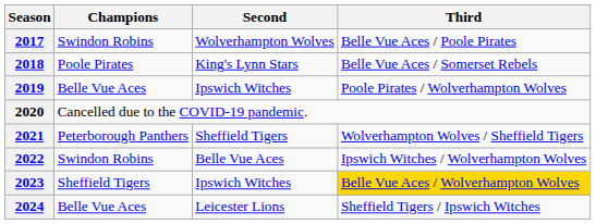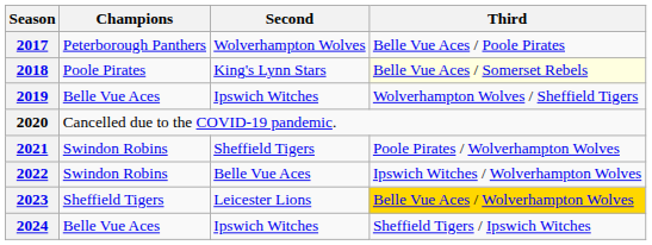2017 | Champions: Swindon Robins -> Peterborough Panthers
2018 | Third: no background -> lightyellow background
2019 | Third: Poole Pirates / Wolverhampton Wolves -> Wolverhampton Wolves / Sheffield Tigers
2021 | Champions: Peterborough Panthers -> Swindon Robins
2021 | Third: Wolverhampton Wolves / Sheffield Tigers -> Poole Pirates / Wolverhampton Wolves
2023 | Second: Ipswich Witches -> Leicester Lions
2024 | Second: Leicester Lions -> Ipswich Witches
